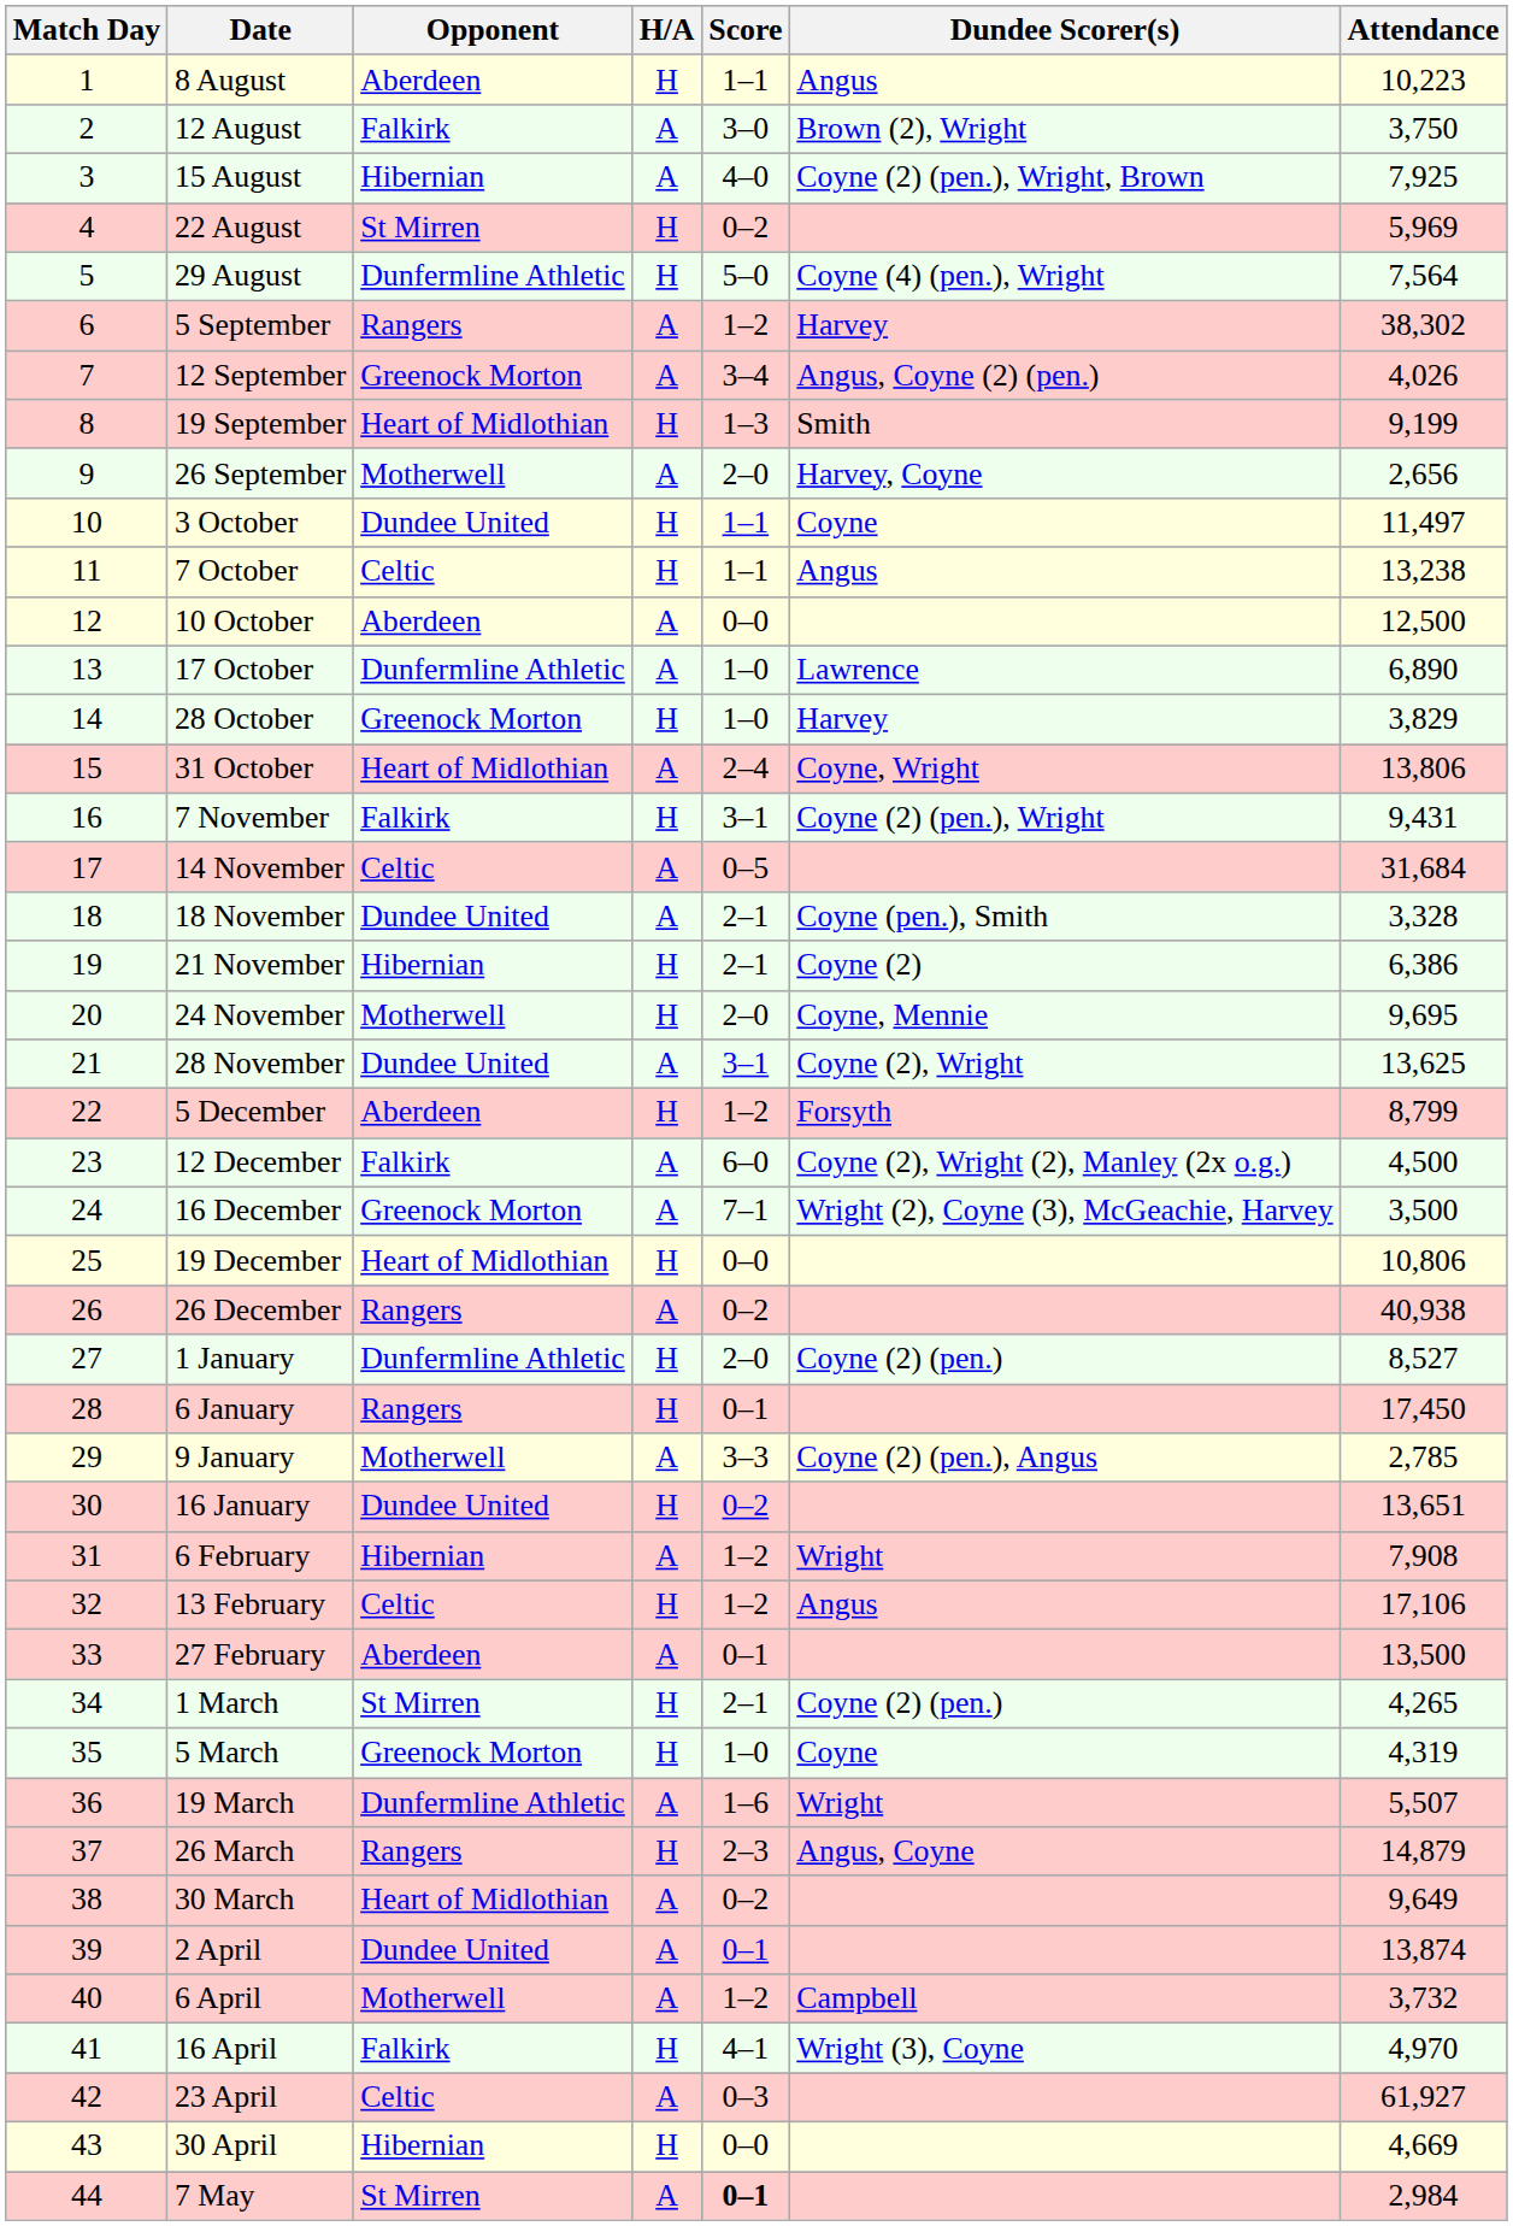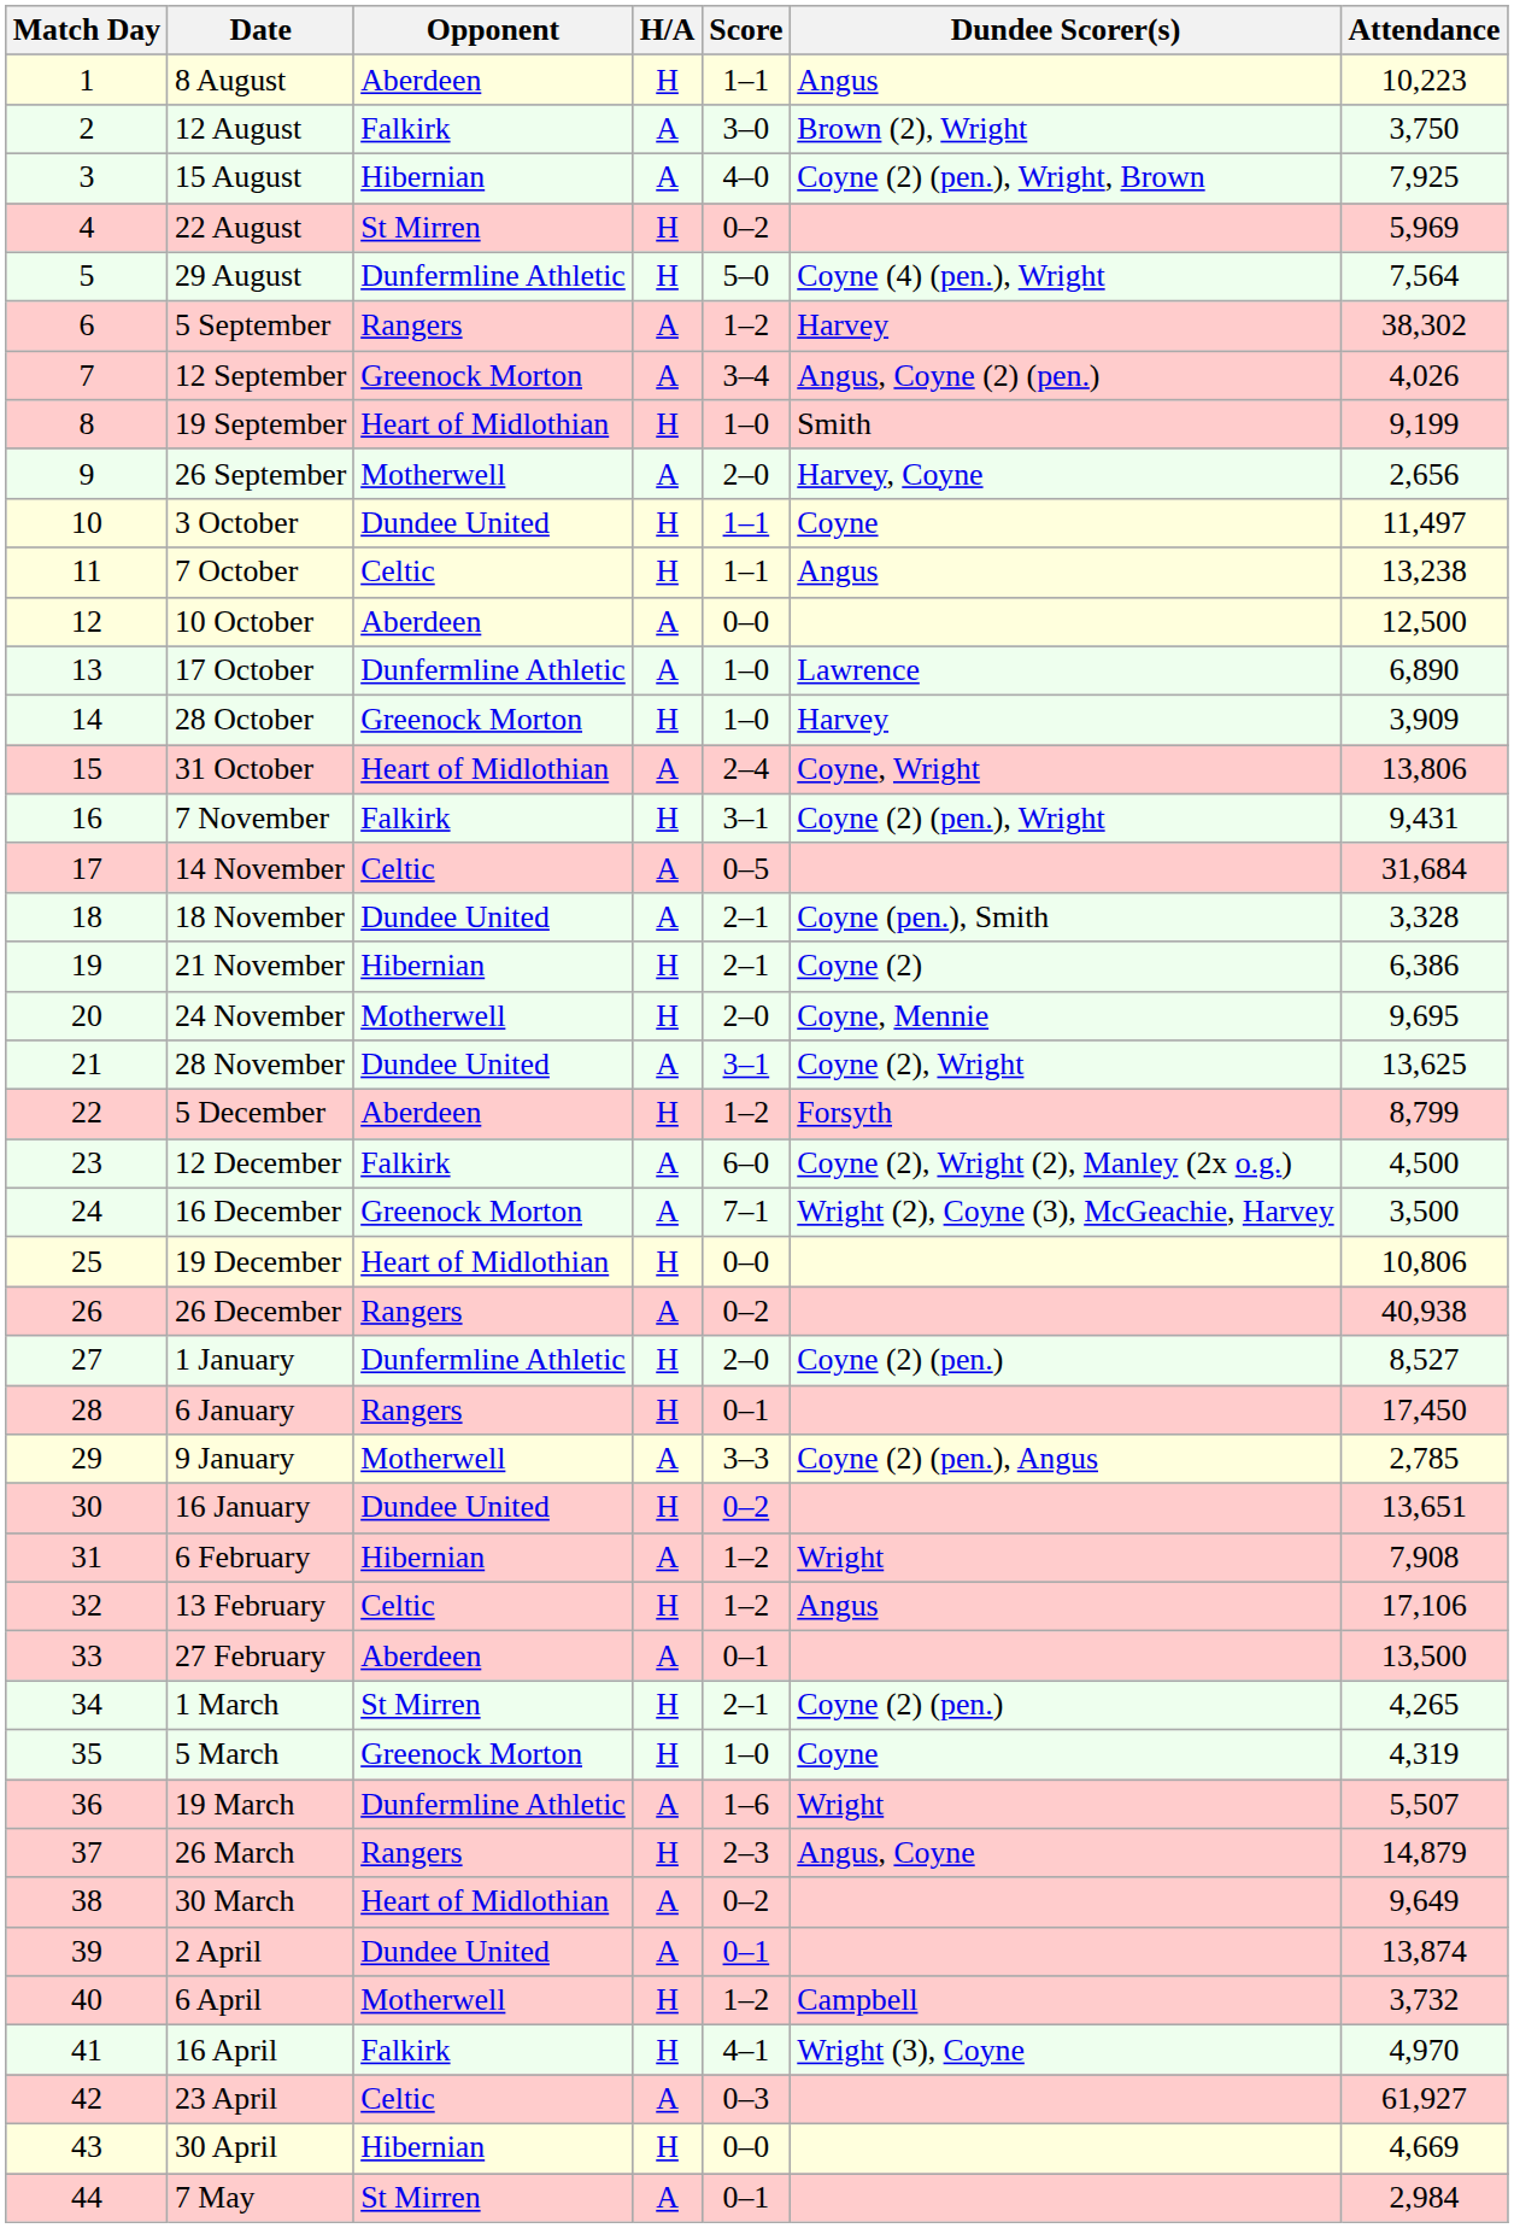19 September | Score: 1–3 -> 1–0
28 October | Attendance: 3,829 -> 3,909
6 April | H/A: A -> H
7 May | Score: bold -> normal
